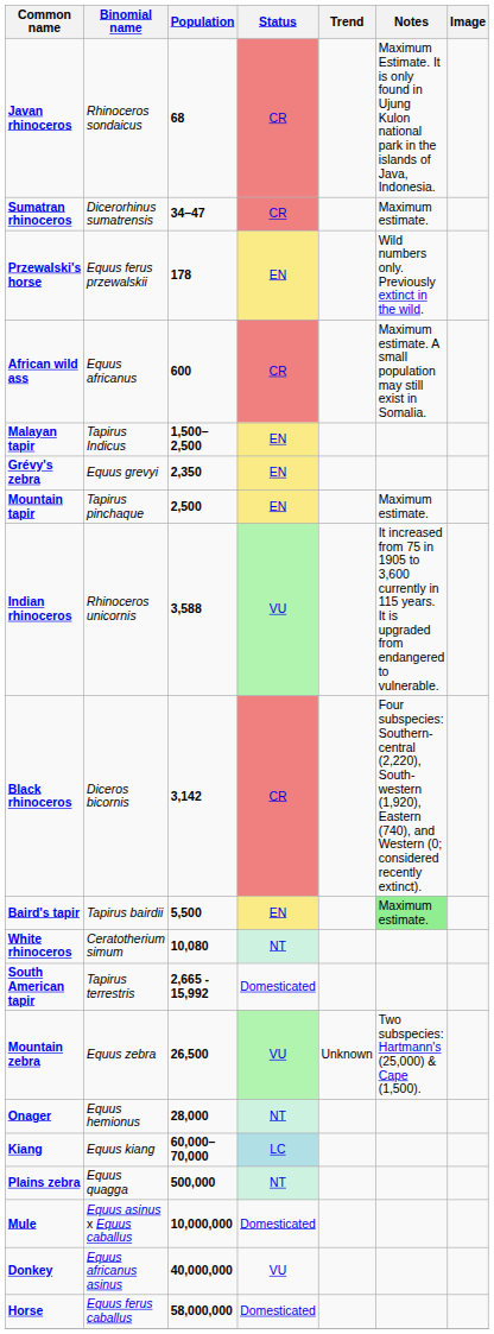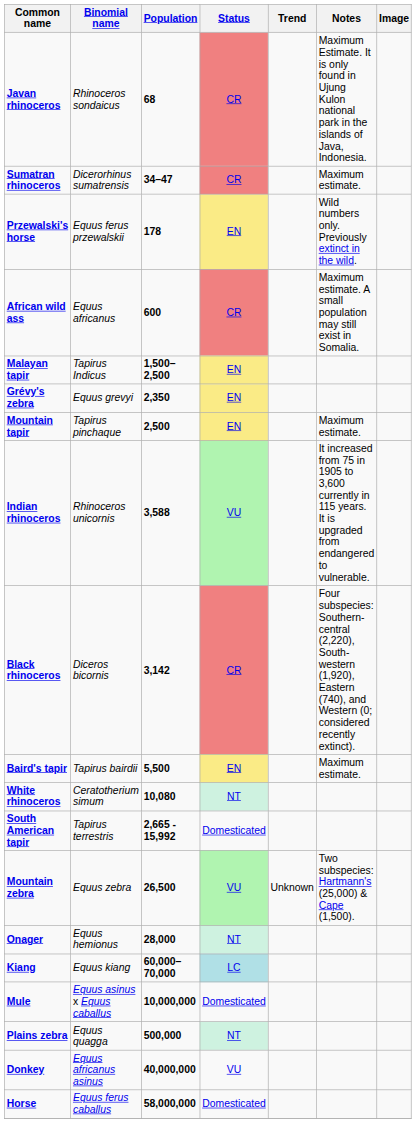Baird's tapir | Notes: lightgreen background -> no background
rows swapped: Plains zebra <-> Mule
